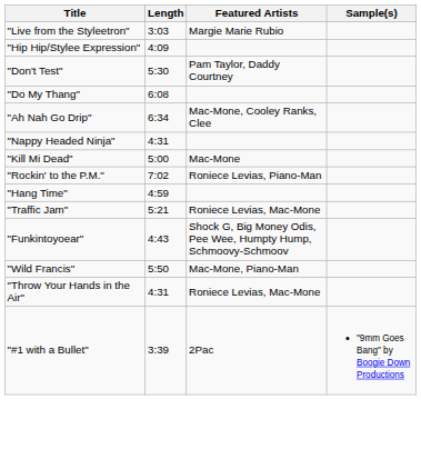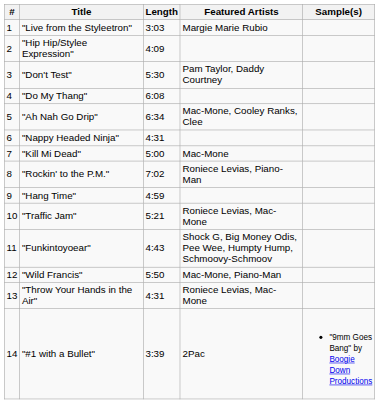+ column: # | 1 | 2 | 3 | 4 | 5 | 6 | 7 | 8 | 9 | 10 | 11 | 12 | 13 | 14
